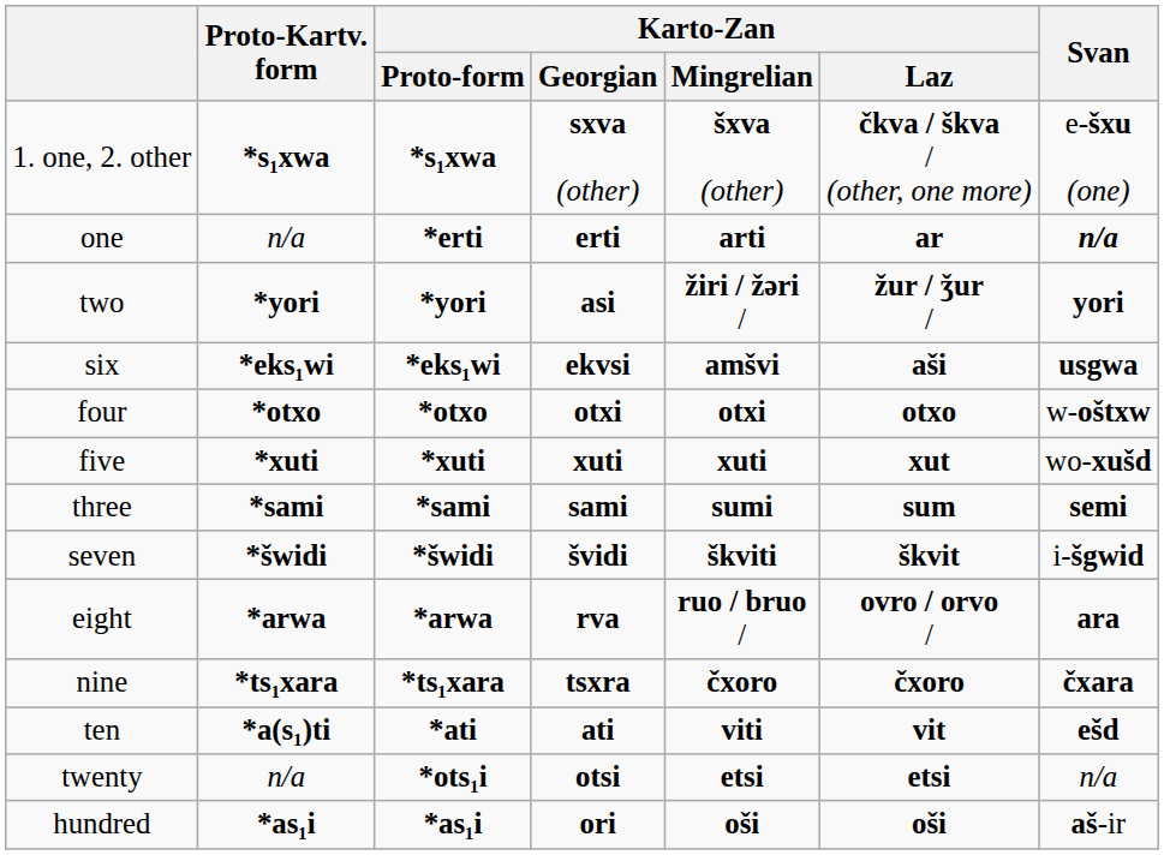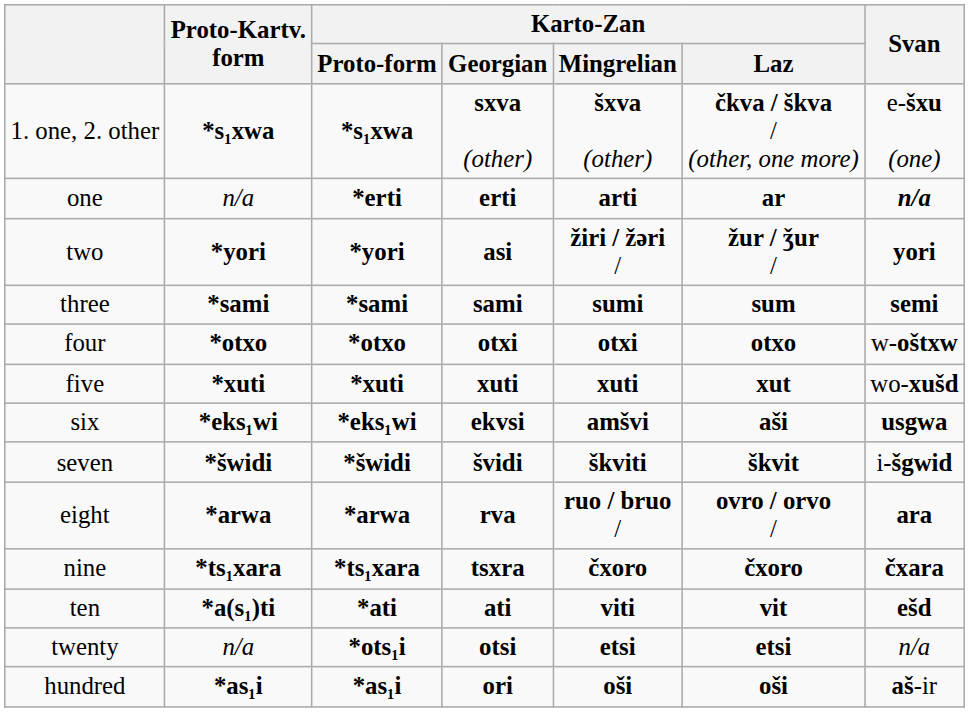rows swapped: three <-> six
